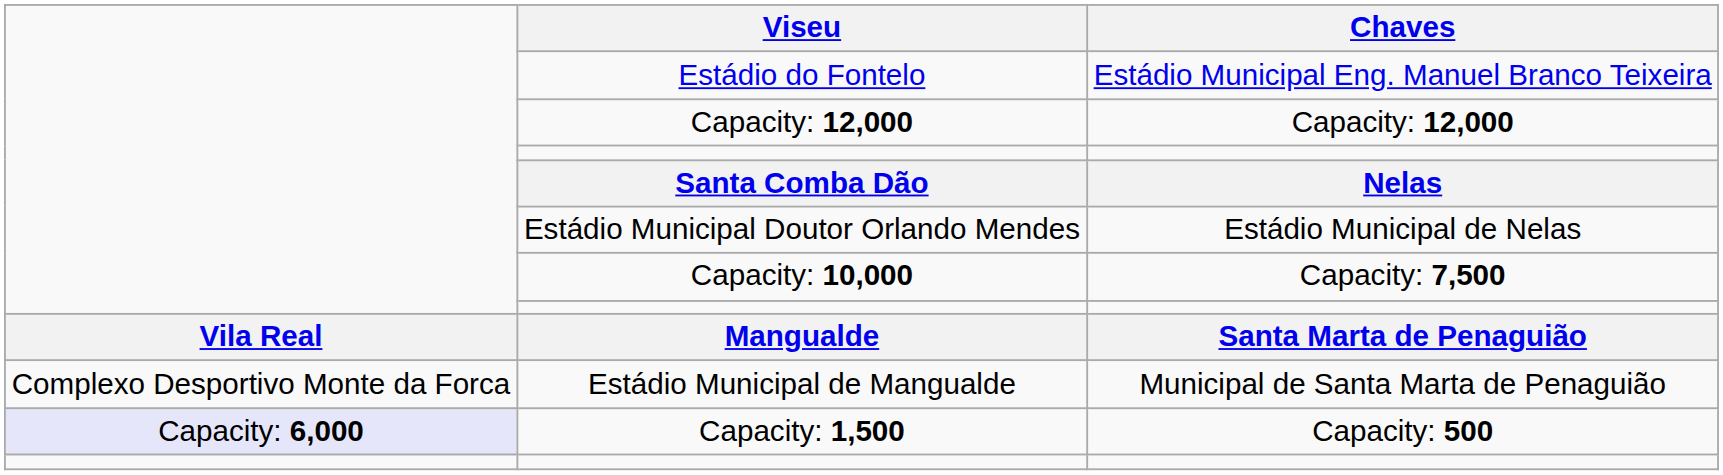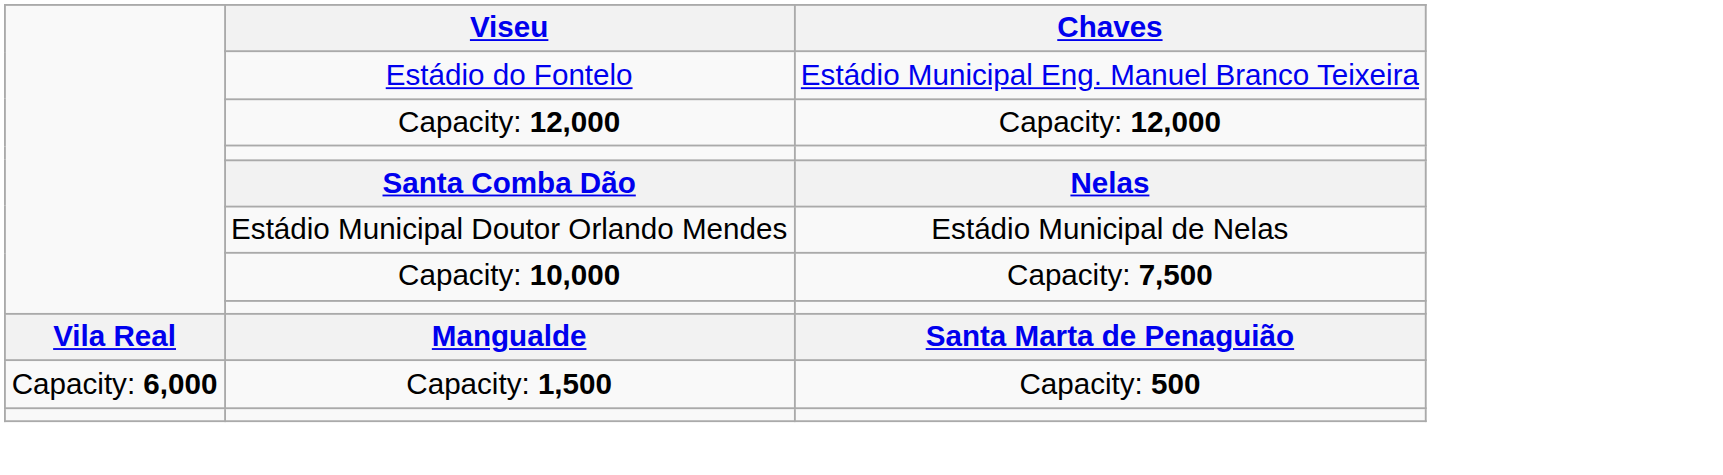- row: Complexo Desportivo Monte da Forca | Estádio Municipal de Mangualde | Municipal de Santa Marta de Penaguião
Capacity: 1,500 | column 1: lavender background -> no background
